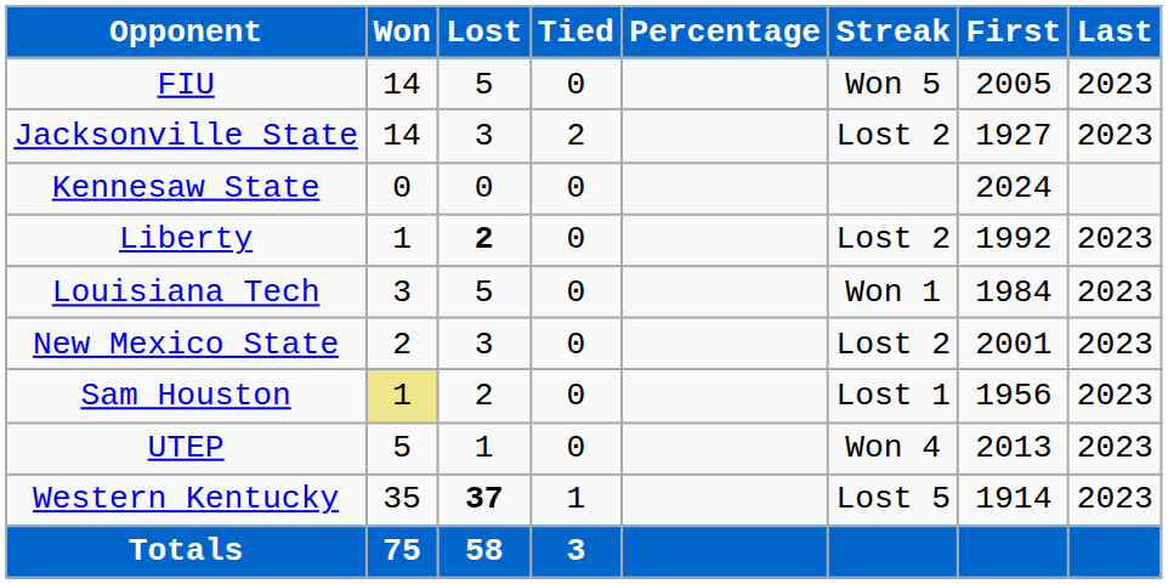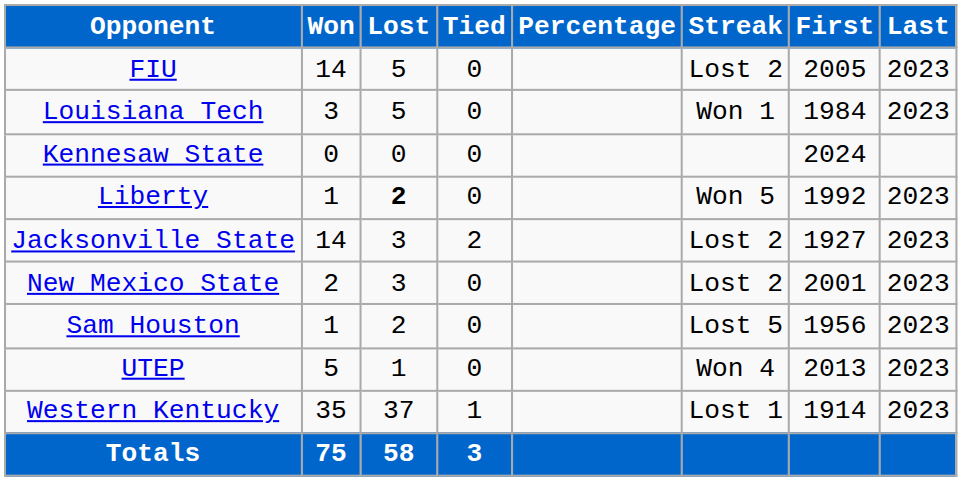FIU | column 6: Won 5 -> Lost 2
rows swapped: Jacksonville State <-> Louisiana Tech
Liberty | column 6: Lost 2 -> Won 5
Sam Houston | column 2: khaki background -> no background
Sam Houston | column 6: Lost 1 -> Lost 5
Western Kentucky | column 3: bold -> normal
Western Kentucky | column 6: Lost 5 -> Lost 1
